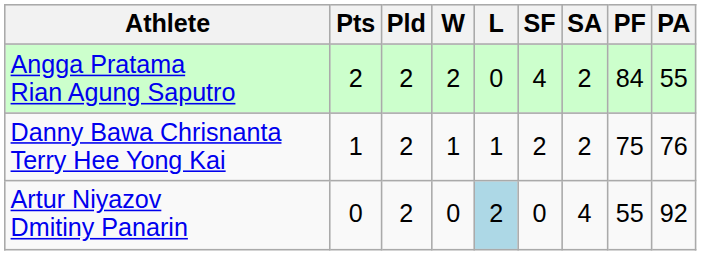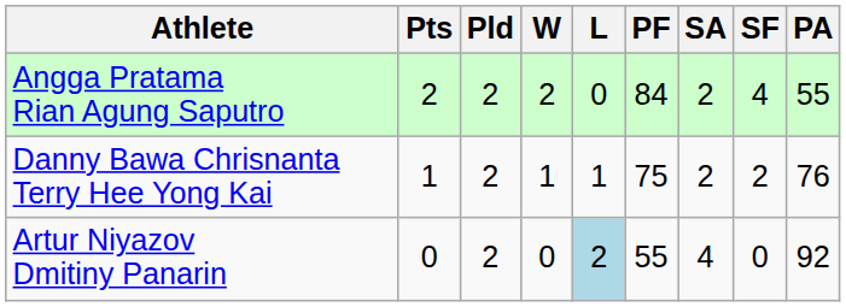columns swapped: SF <-> PF
